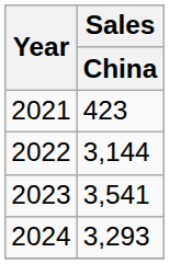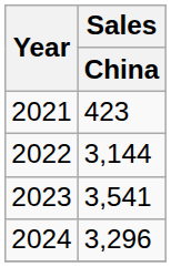2024 | Sales / China: 3,293 -> 3,296
